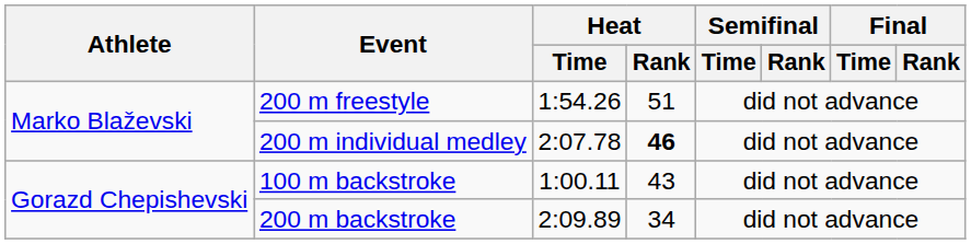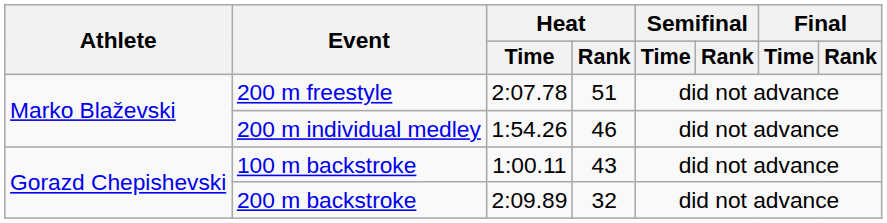200 m freestyle | Heat / Time: 1:54.26 -> 2:07.78
200 m individual medley | Heat / Time: 2:07.78 -> 1:54.26
200 m individual medley | Heat / Rank: bold -> normal
200 m backstroke | Heat / Rank: 34 -> 32
